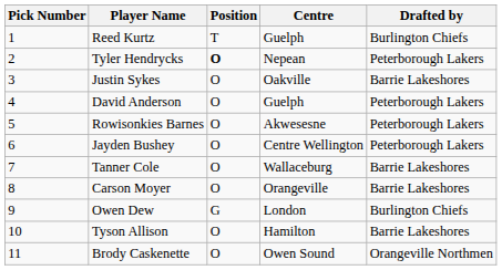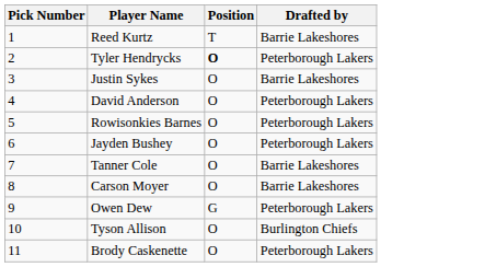- column: Centre | Guelph | Nepean | Oakville | Guelph | Akwesesne | Centre Wellington | Wallaceburg | Orangeville | London | Hamilton | Owen Sound
Reed Kurtz | Drafted by: Burlington Chiefs -> Barrie Lakeshores
Owen Dew | Drafted by: Burlington Chiefs -> Peterborough Lakers
Tyson Allison | Drafted by: Barrie Lakeshores -> Burlington Chiefs
Brody Caskenette | Drafted by: Orangeville Northmen -> Peterborough Lakers
